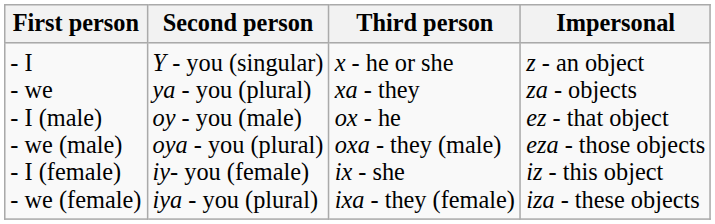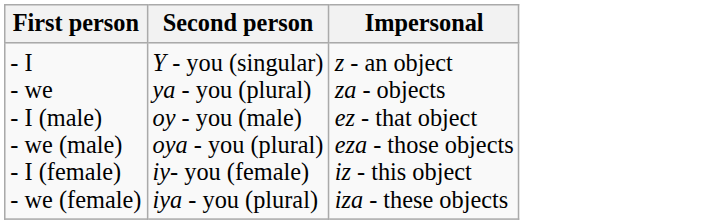- column: Third person | x - he or she xa - they ox - he oxa - they (male) ix - she ixa - they (female)
